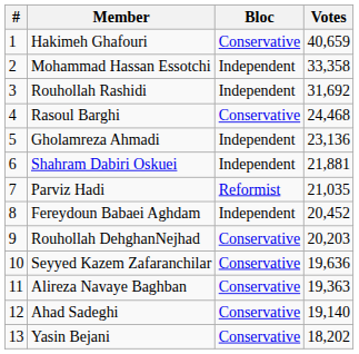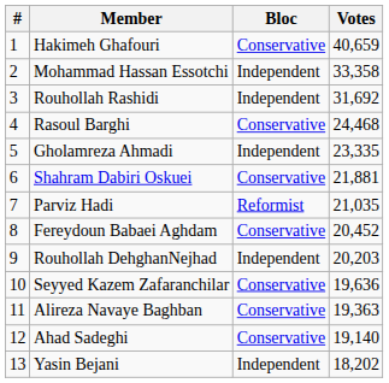Gholamreza Ahmadi | Votes: 23,136 -> 23,335
Shahram Dabiri Oskuei | Bloc: Independent -> Conservative
Fereydoun Babaei Aghdam | Bloc: Independent -> Conservative
Rouhollah DehghanNejhad | Bloc: Conservative -> Independent
Yasin Bejani | Bloc: Conservative -> Independent
